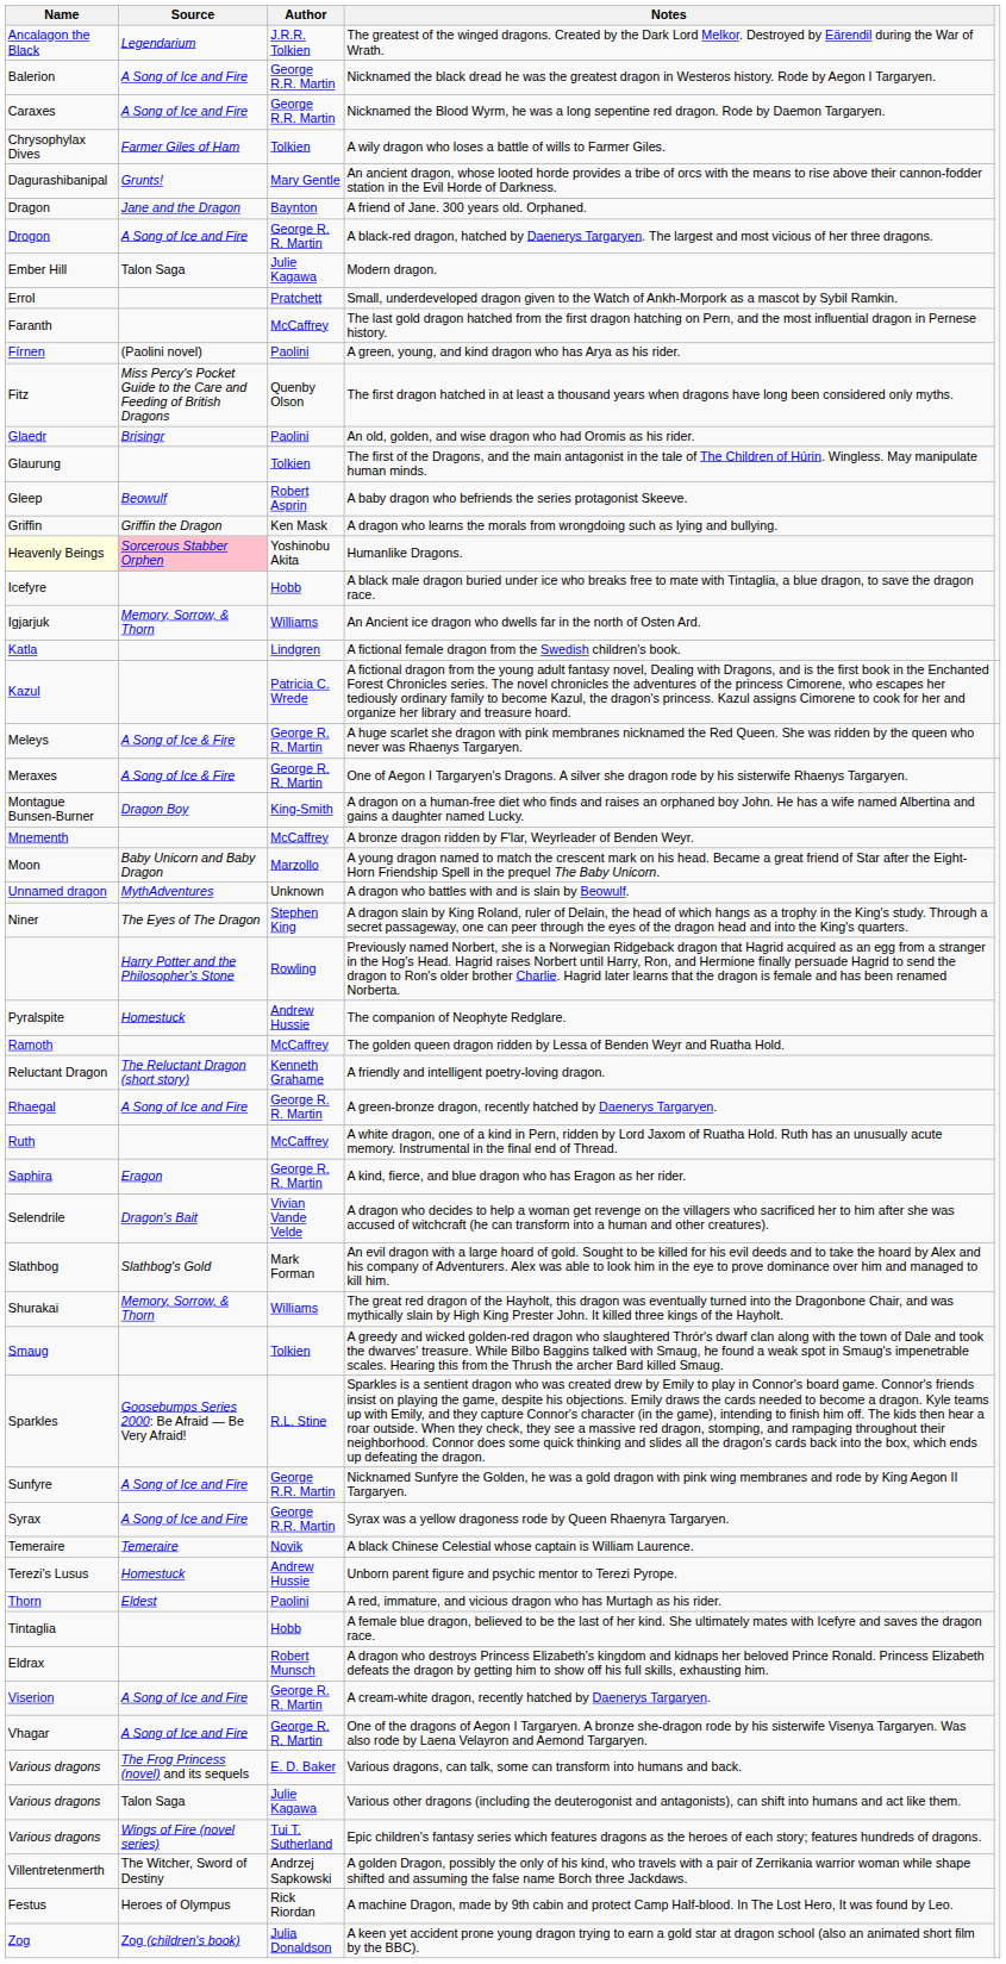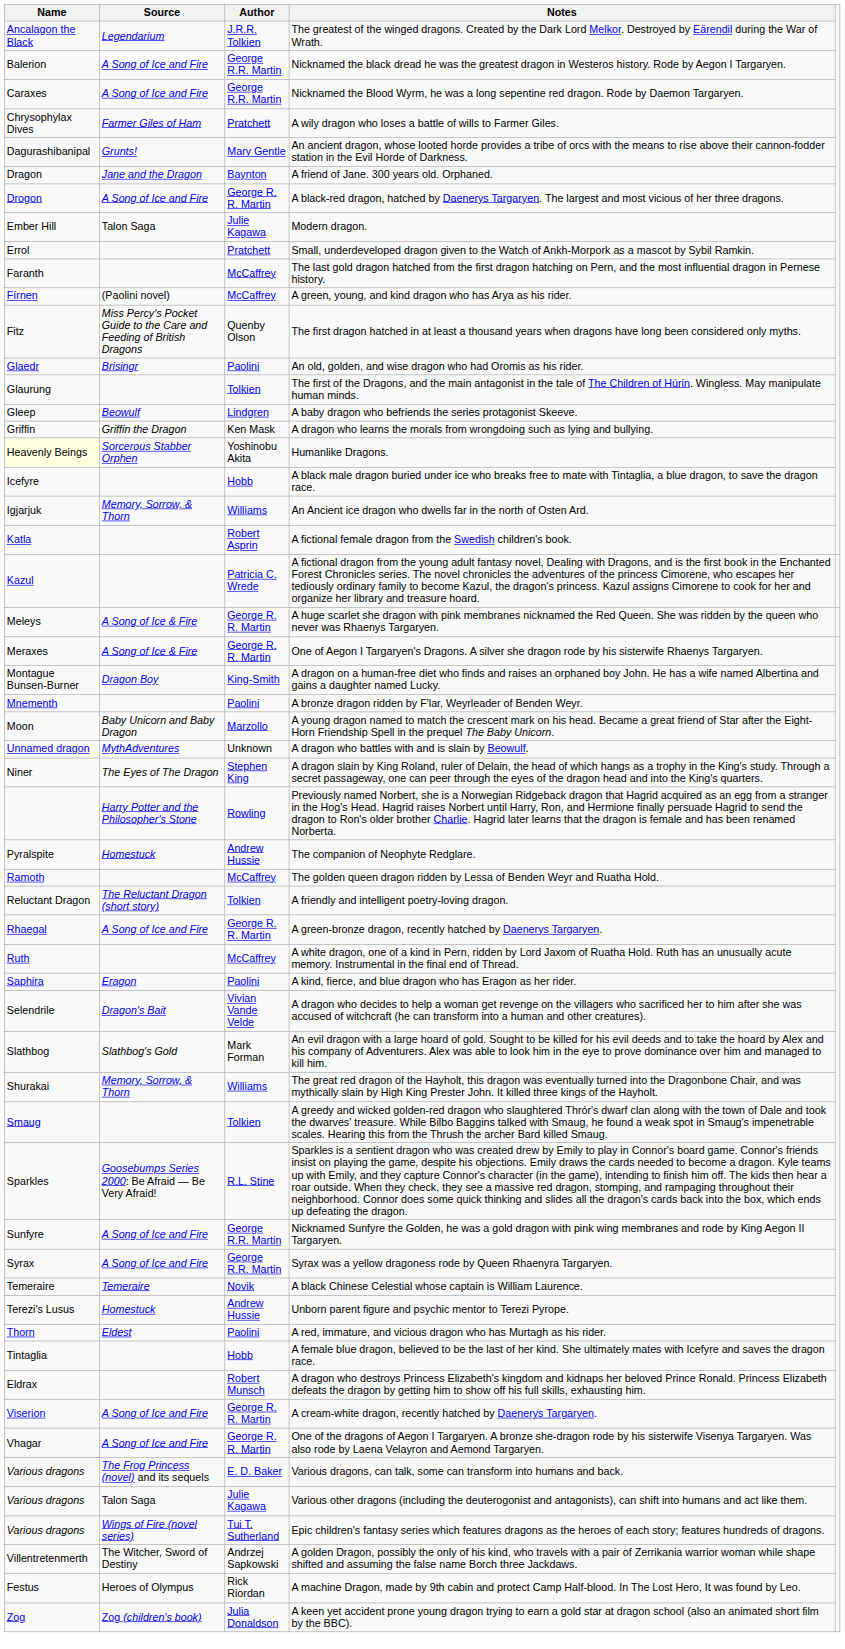A wily dragon who loses a battle of wills to Farmer Giles. | Author: Tolkien -> Pratchett
A green, young, and kind dragon who has Arya as his rider. | Author: Paolini -> McCaffrey
A baby dragon who befriends the series protagonist Skeeve. | Author: Robert Asprin -> Lindgren
Humanlike Dragons. | Source: pink background -> no background
A fictional female dragon from the Swedish children's book. | Author: Lindgren -> Robert Asprin
A bronze dragon ridden by F'lar, Weyrleader of Benden Weyr. | Author: McCaffrey -> Paolini
A friendly and intelligent poetry-loving dragon. | Author: Kenneth Grahame -> Tolkien
A kind, fierce, and blue dragon who has Eragon as her rider. | Author: George R. R. Martin -> Paolini
